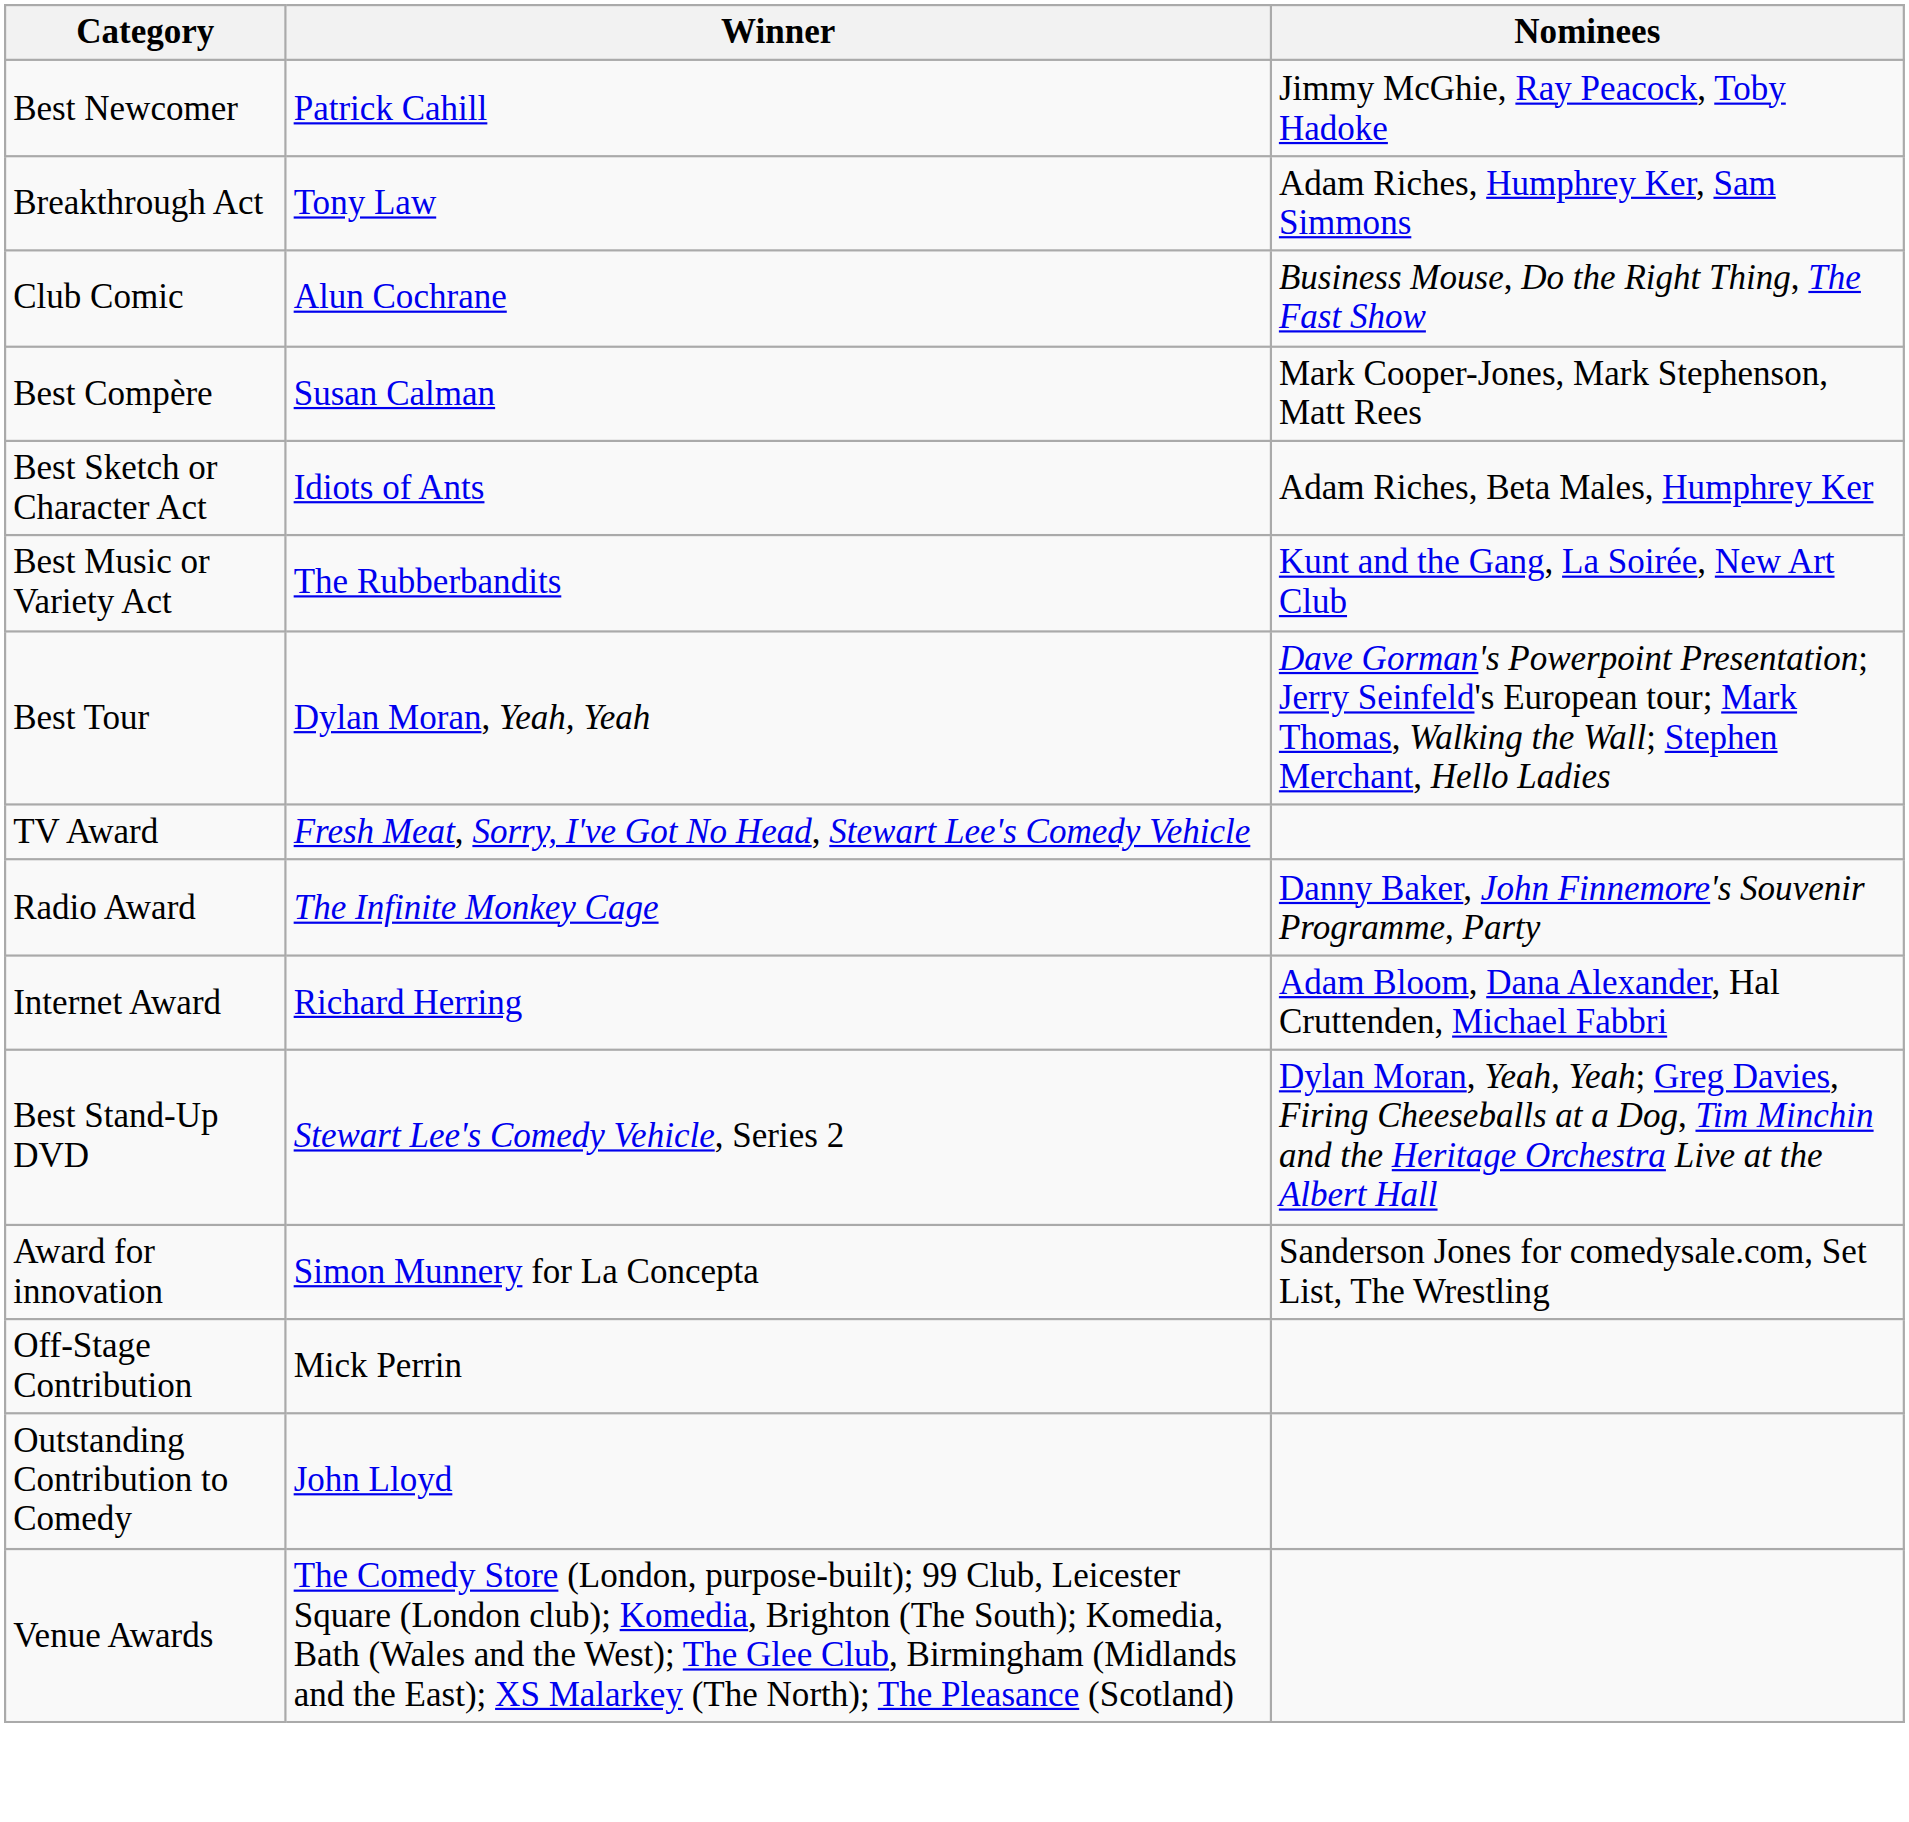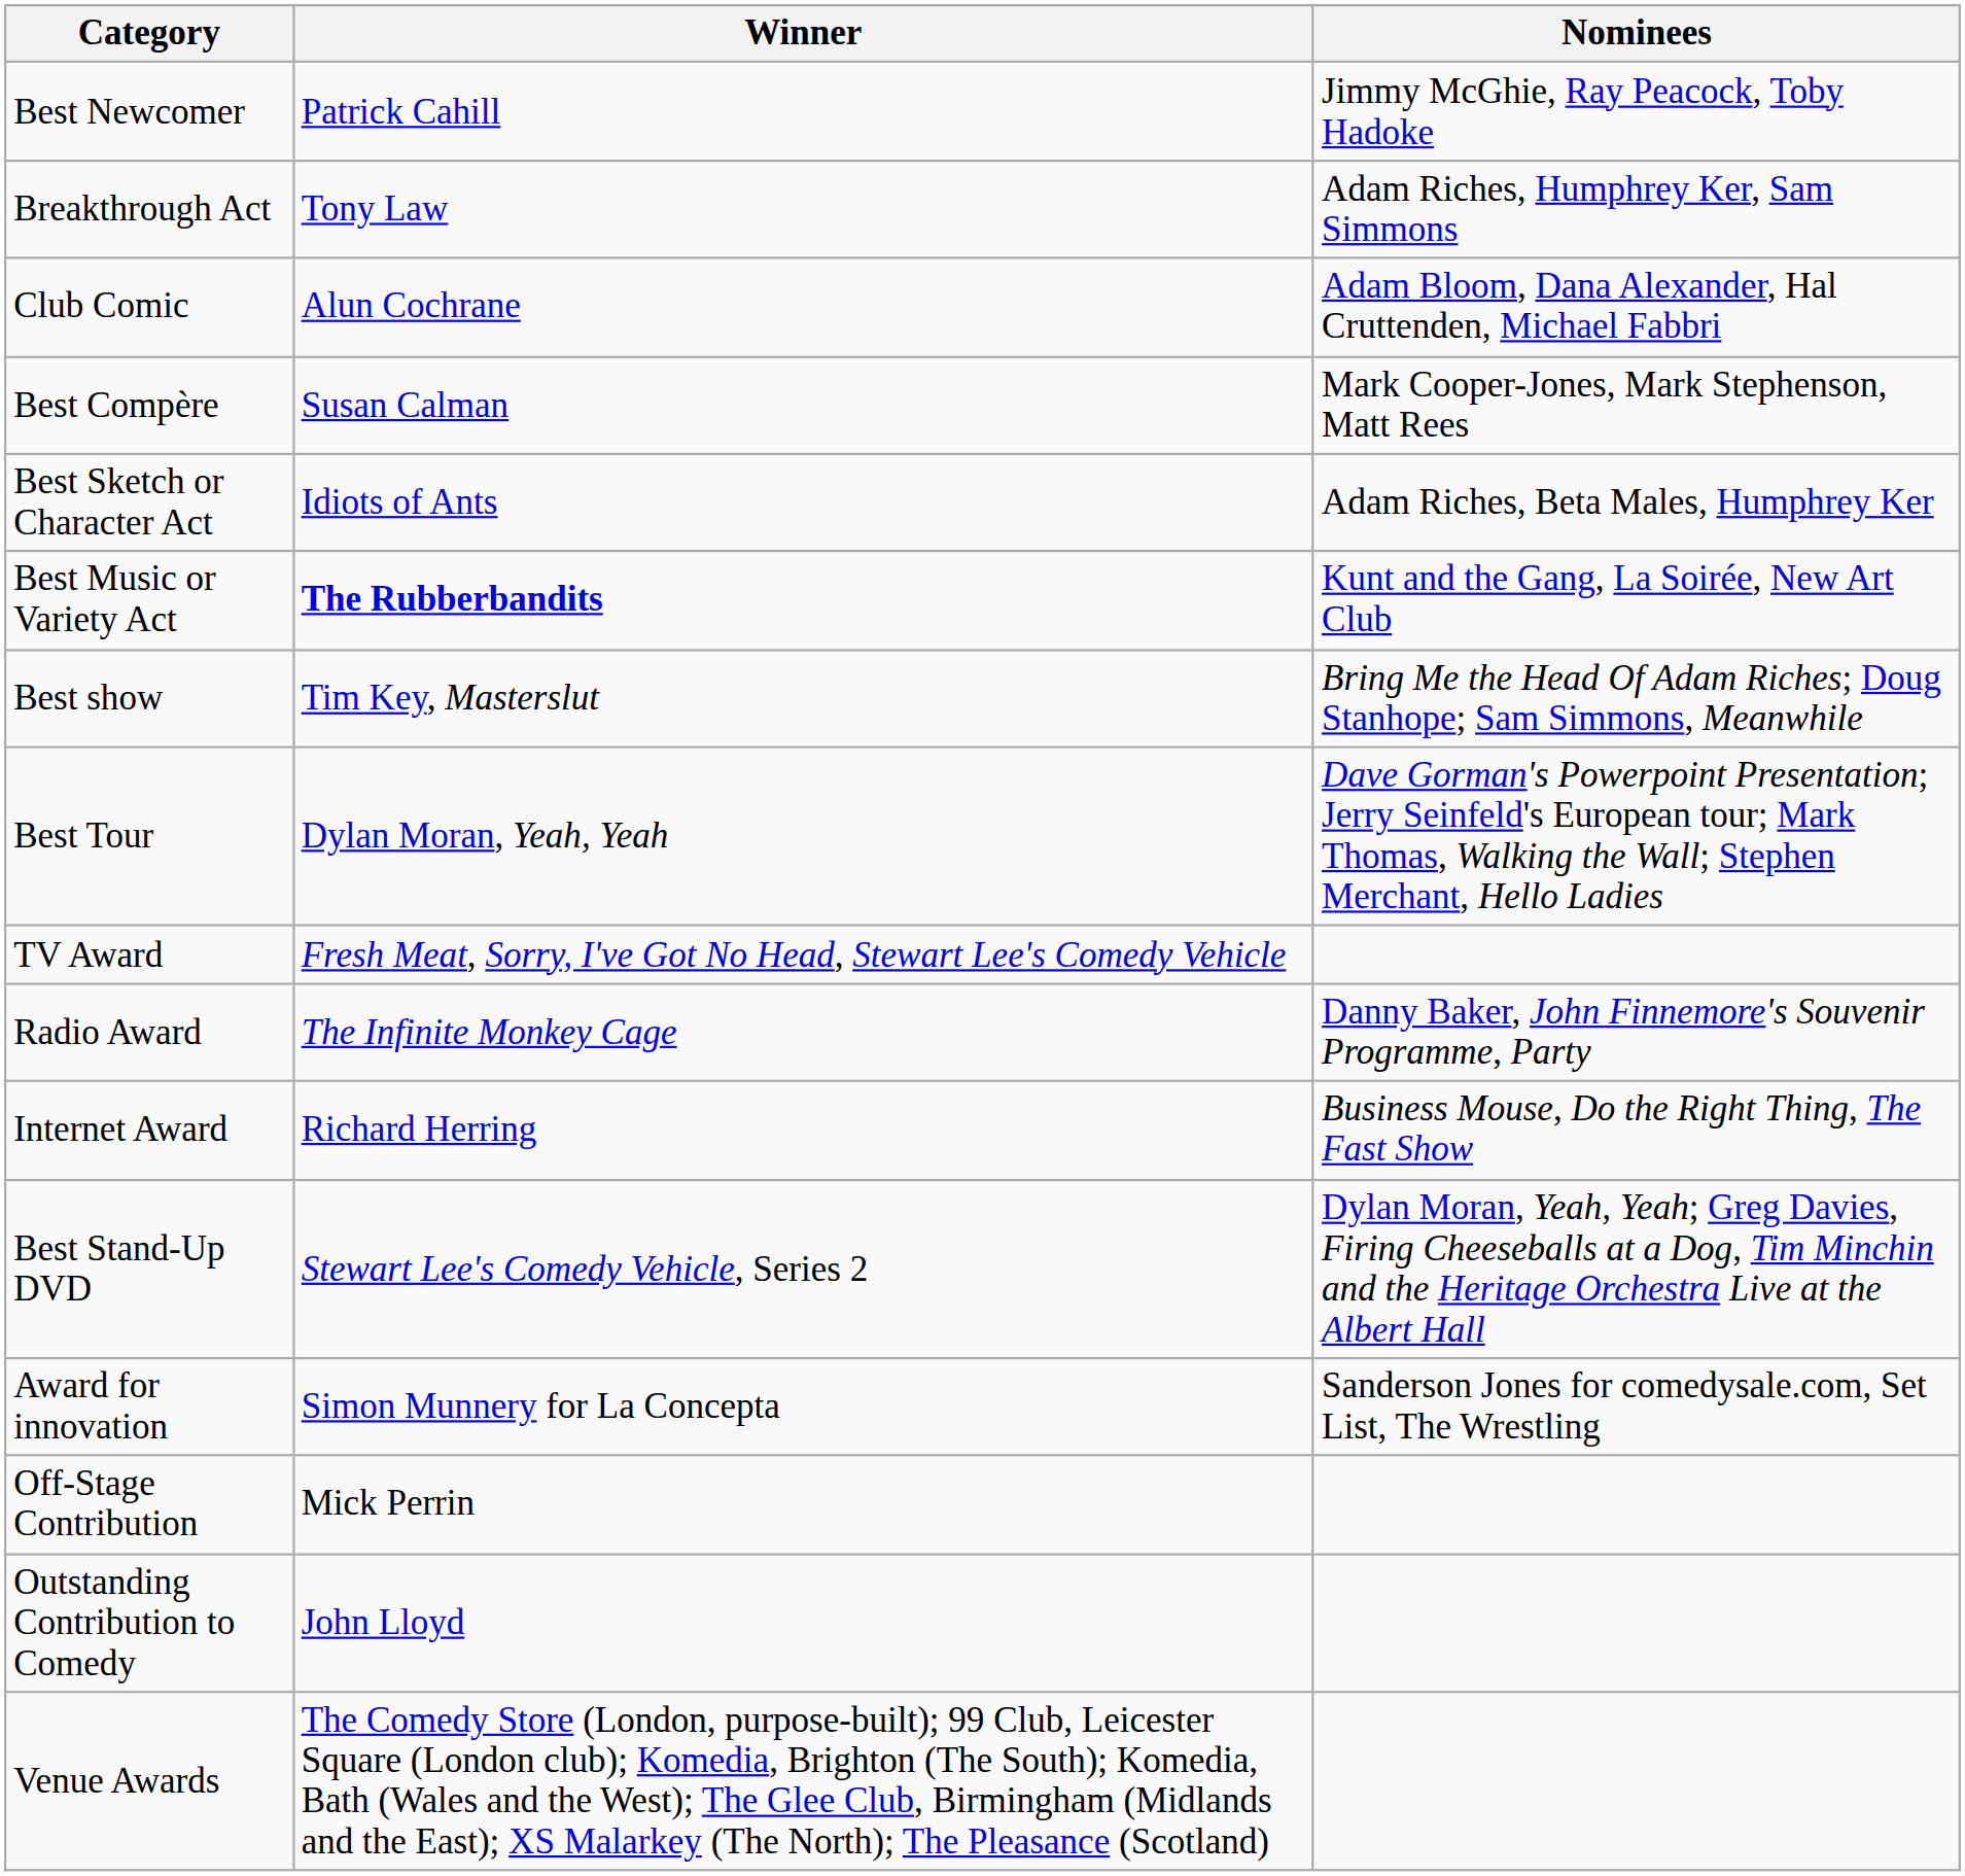Club Comic | Nominees: Business Mouse, Do the Right Thing, The Fast Show -> Adam Bloom, Dana Alexander, Hal Cruttenden, Michael Fabbri
Best Music or Variety Act | Winner: normal -> bold
+ row: Best show | Tim Key, Masterslut | Bring Me the Head Of Adam Riches; Doug Stanhope; Sam Simmons, Meanwhile
Internet Award | Nominees: Adam Bloom, Dana Alexander, Hal Cruttenden, Michael Fabbri -> Business Mouse, Do the Right Thing, The Fast Show
